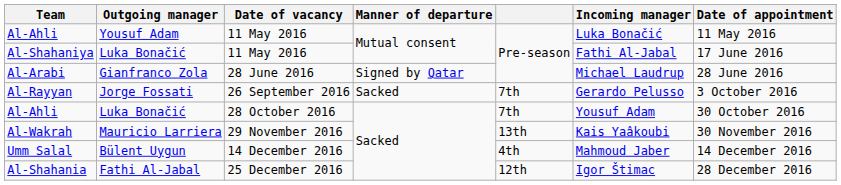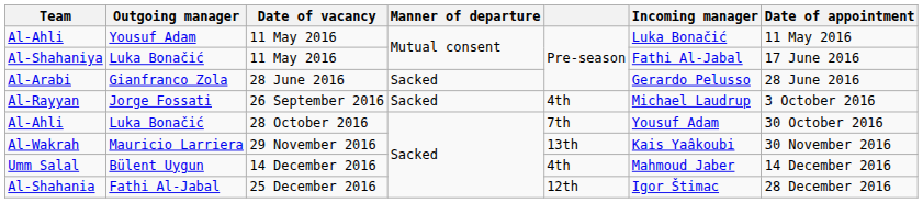Al-Arabi | Manner of departure: Signed by Qatar -> Sacked
Al-Arabi | Incoming manager: Michael Laudrup -> Gerardo Pelusso
Al-Rayyan | column 5: 7th -> 4th
Al-Rayyan | Incoming manager: Gerardo Pelusso -> Michael Laudrup
